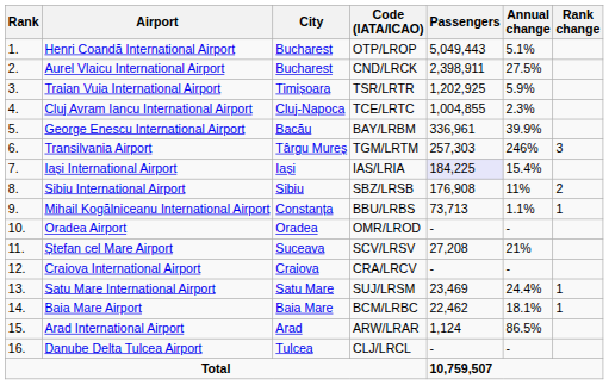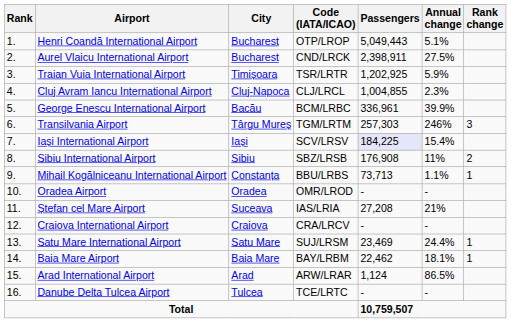Cluj Avram Iancu International Airport | Code (IATA/ICAO): TCE/LRTC -> CLJ/LRCL
George Enescu International Airport | Code (IATA/ICAO): BAY/LRBM -> BCM/LRBC
Iași International Airport | Code (IATA/ICAO): IAS/LRIA -> SCV/LRSV
Ștefan cel Mare Airport | Code (IATA/ICAO): SCV/LRSV -> IAS/LRIA
Baia Mare Airport | Code (IATA/ICAO): BCM/LRBC -> BAY/LRBM
Danube Delta Tulcea Airport | Code (IATA/ICAO): CLJ/LRCL -> TCE/LRTC
